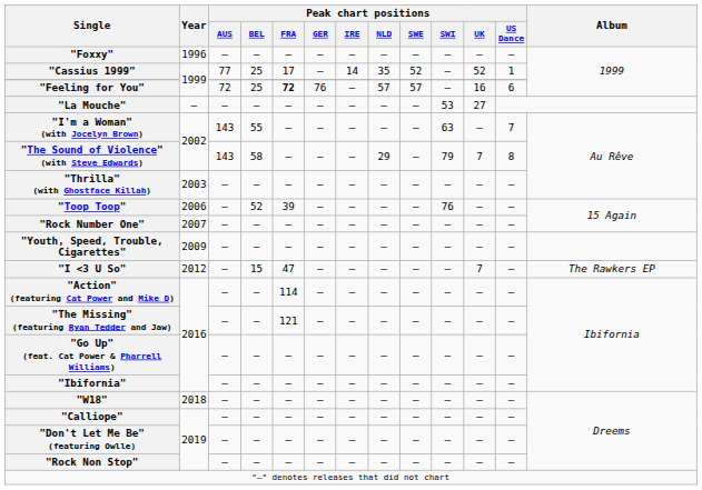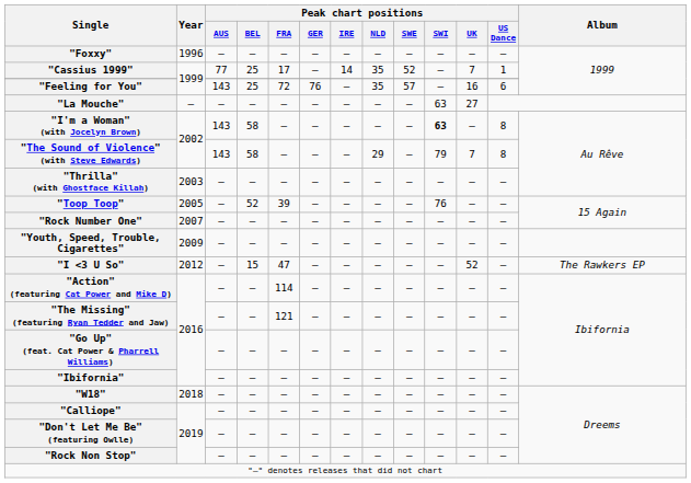"Cassius 1999" | Peak chart positions / UK: 52 -> 7
"Feeling for You" | Peak chart positions / AUS: 72 -> 143
"Feeling for You" | Peak chart positions / FRA: bold -> normal
"Feeling for You" | Peak chart positions / NLD: 57 -> 35
"La Mouche" | Peak chart positions / SWI: 53 -> 63
"I'm a Woman" (with Jocelyn Brown) | Peak chart positions / BEL: 55 -> 58
"I'm a Woman" (with Jocelyn Brown) | Peak chart positions / SWI: normal -> bold
"I'm a Woman" (with Jocelyn Brown) | Peak chart positions / US Dance: 7 -> 8
"Toop Toop" | Year: 2006 -> 2005
"I <3 U So" | Peak chart positions / UK: 7 -> 52
